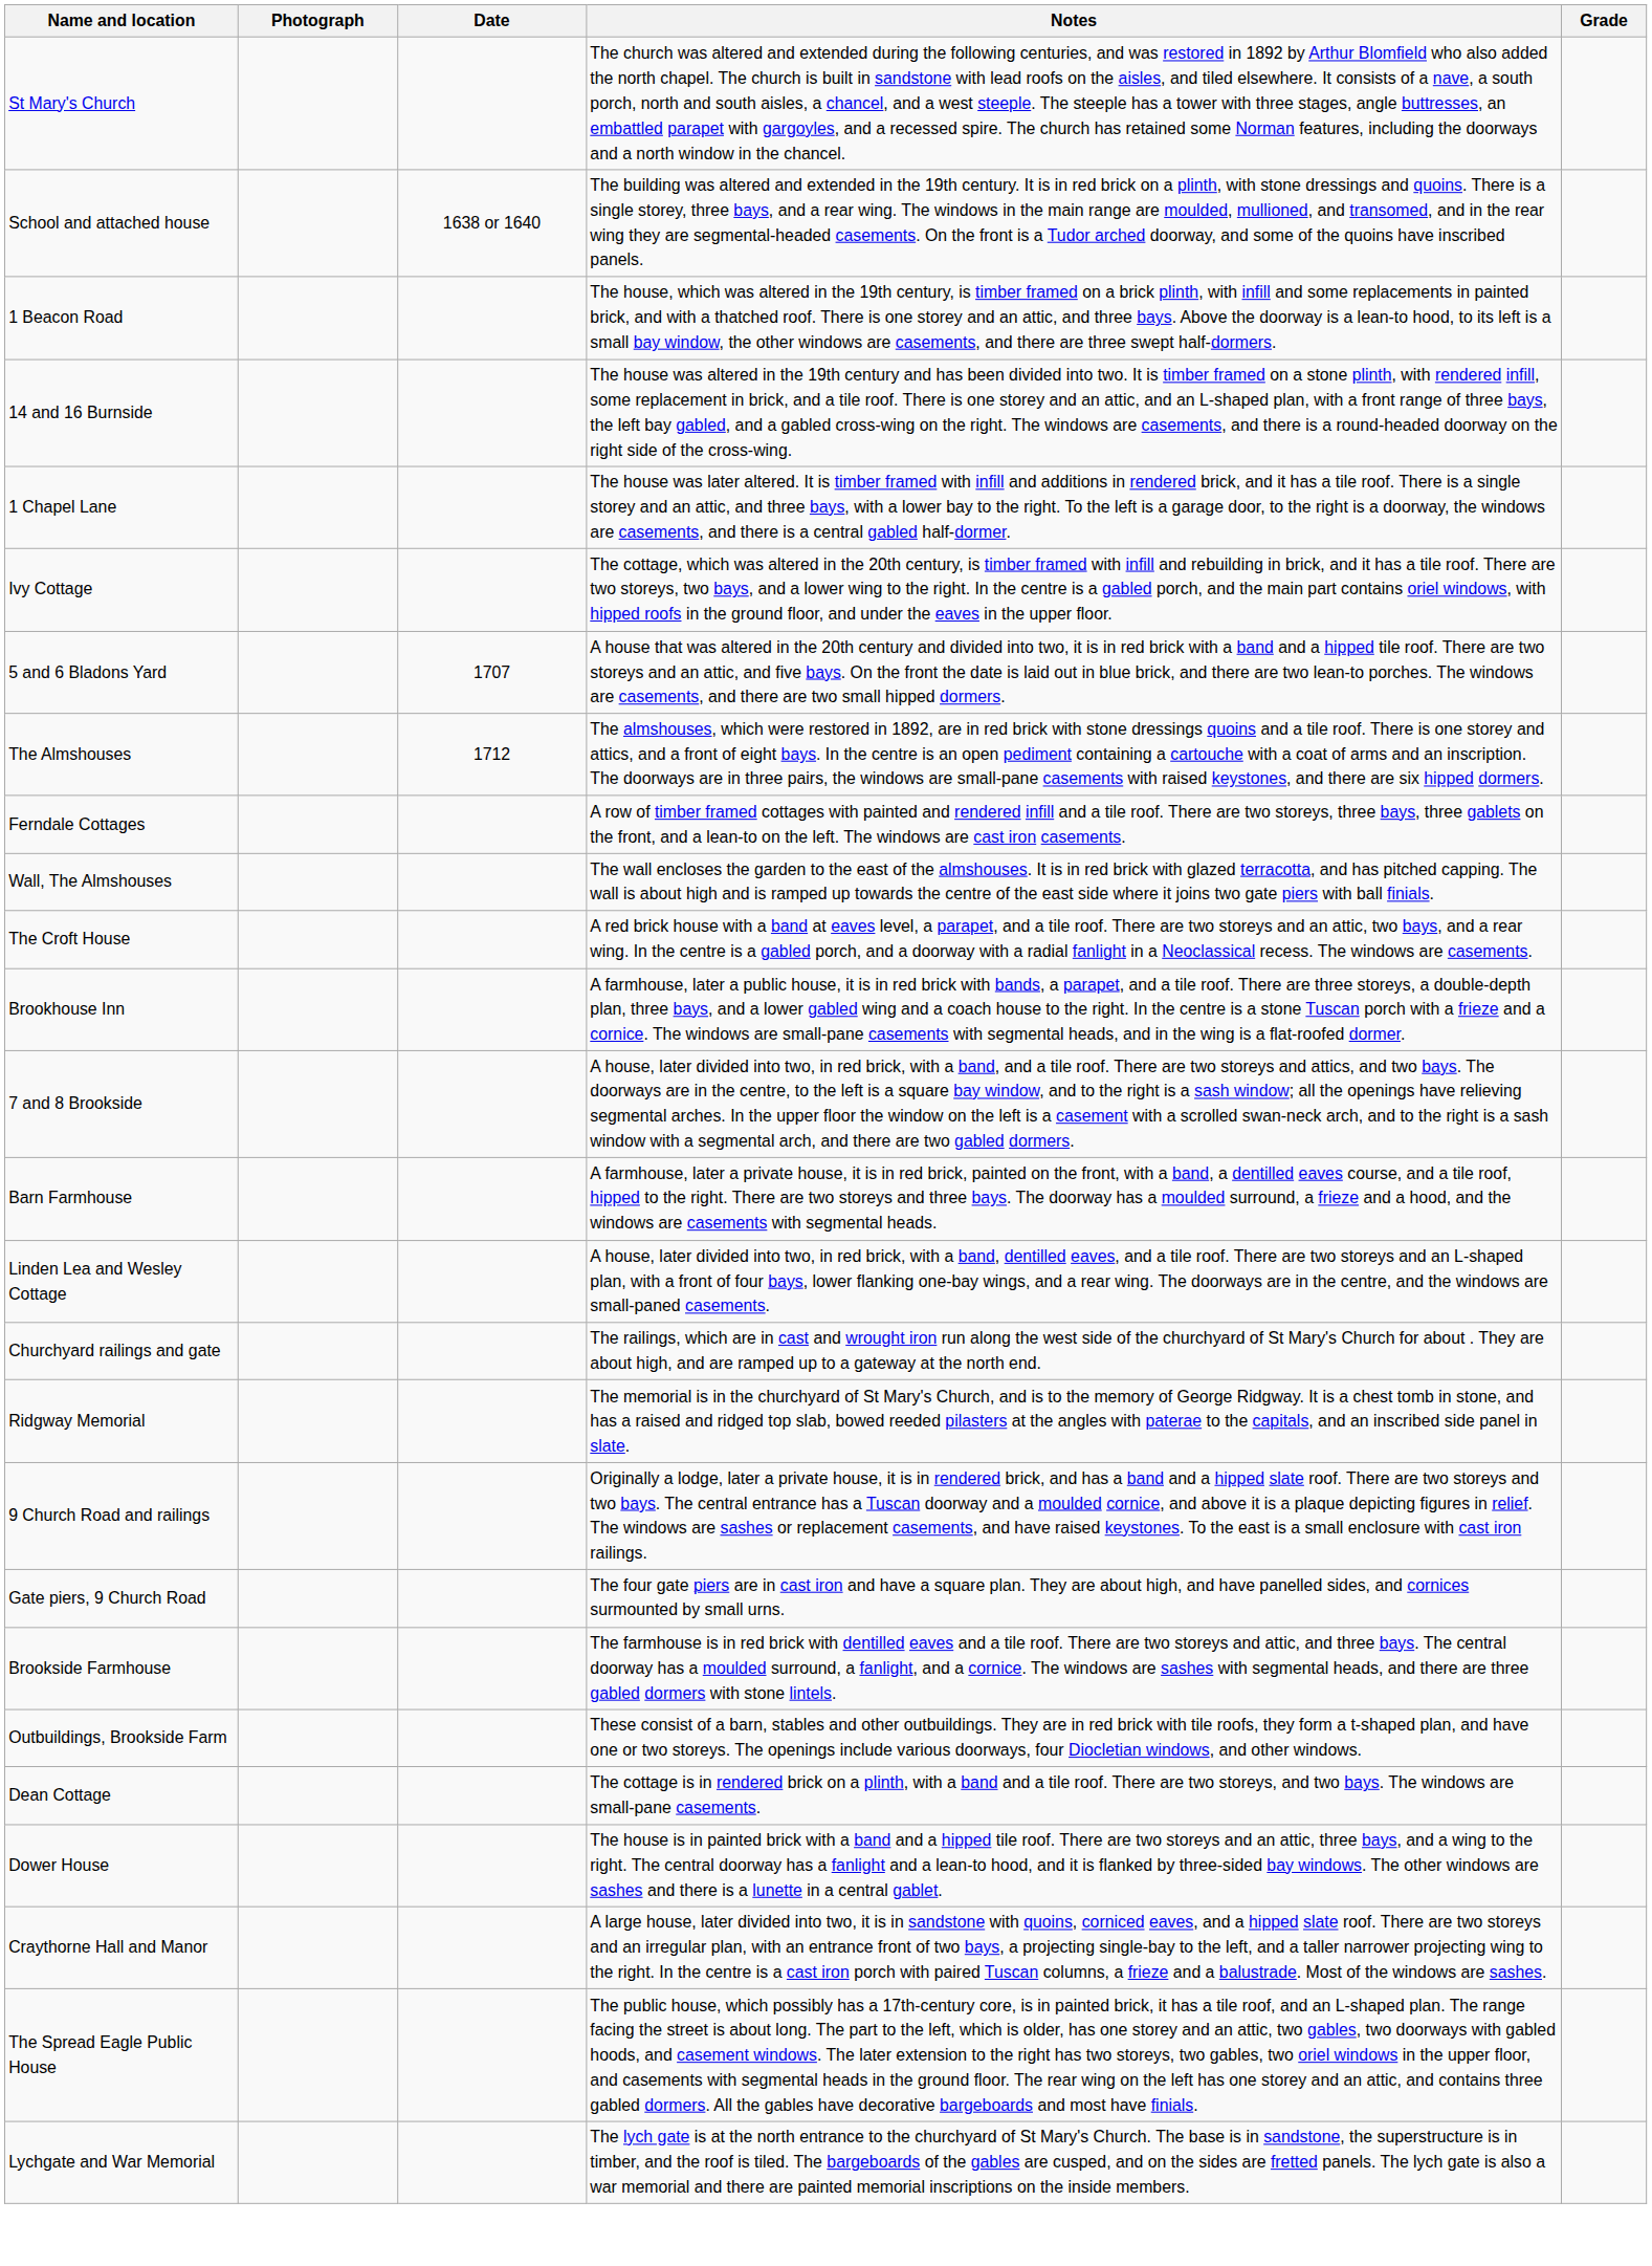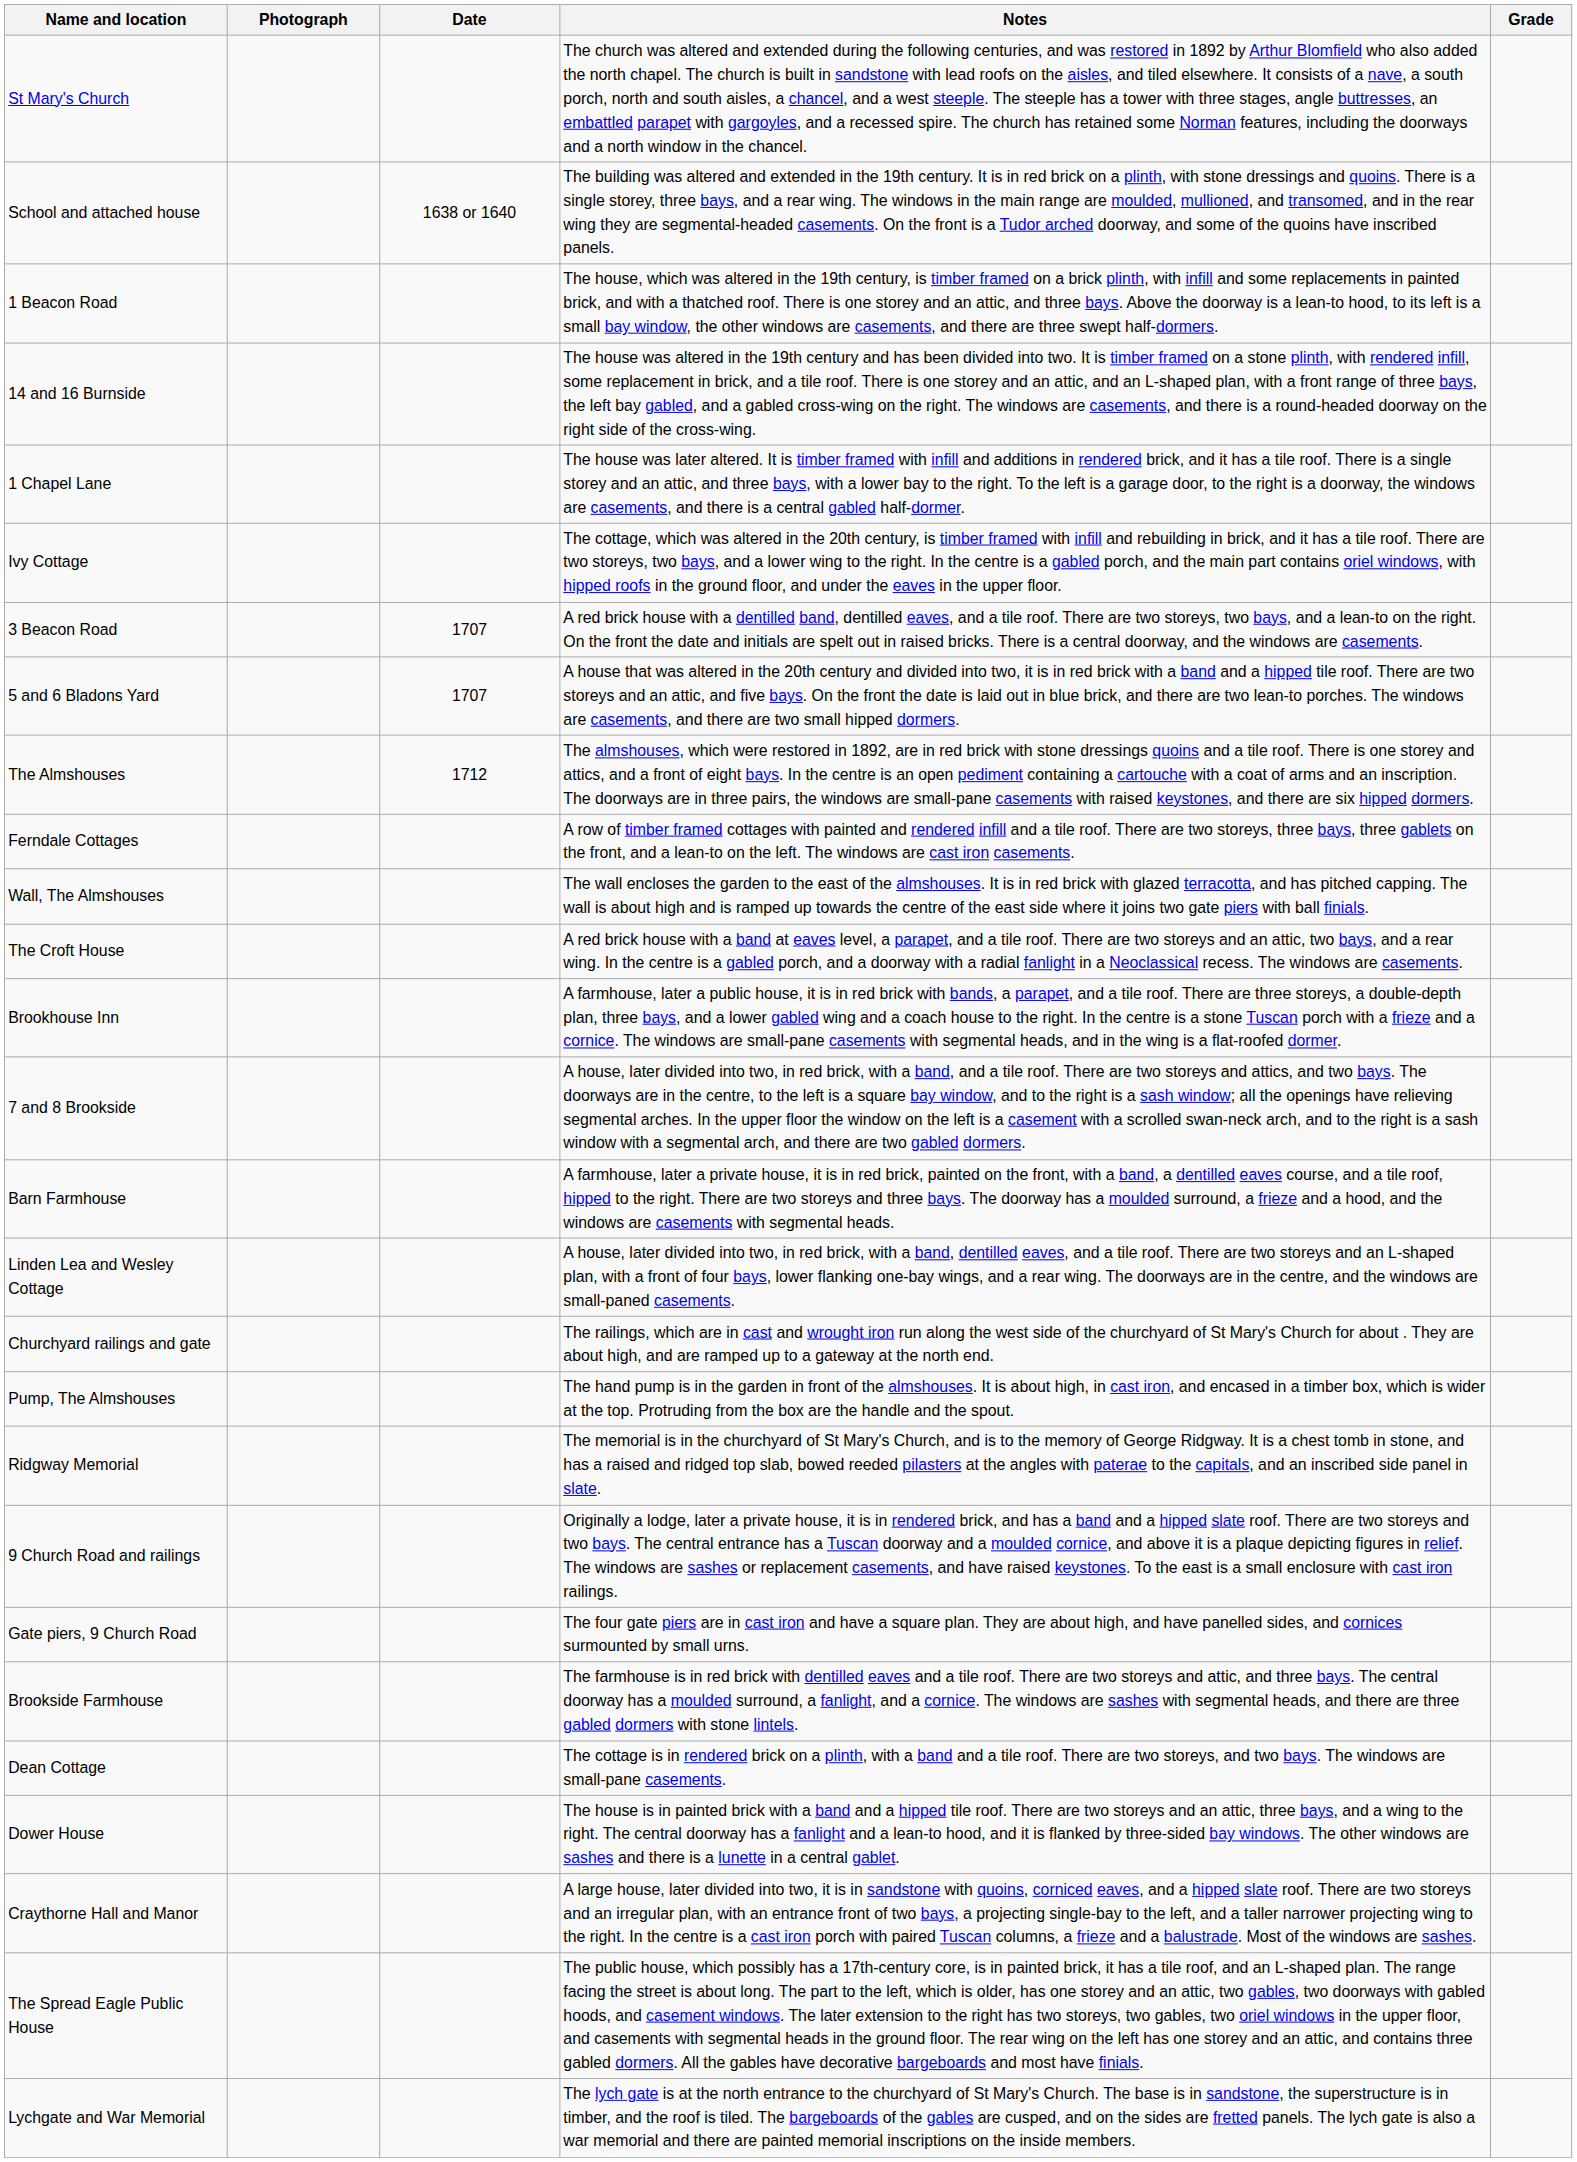+ row: 3 Beacon Road | 1707 | A red brick house with a dentilled band, dentilled eaves, and a tile roof. There are two storeys, two bays, and a lean-to on the right. On the front the date and initials are spelt out in raised bricks. There is a central doorway, and the windows are casements.
+ row: Pump, The Almshouses | The hand pump is in the garden in front of the almshouses. It is about high, in cast iron, and encased in a timber box, which is wider at the top. Protruding from the box are the handle and the spout.
- row: Outbuildings, Brookside Farm | These consist of a barn, stables and other outbuildings. They are in red brick with tile roofs, they form a t-shaped plan, and have one or two storeys. The openings include various doorways, four Diocletian windows, and other windows.
